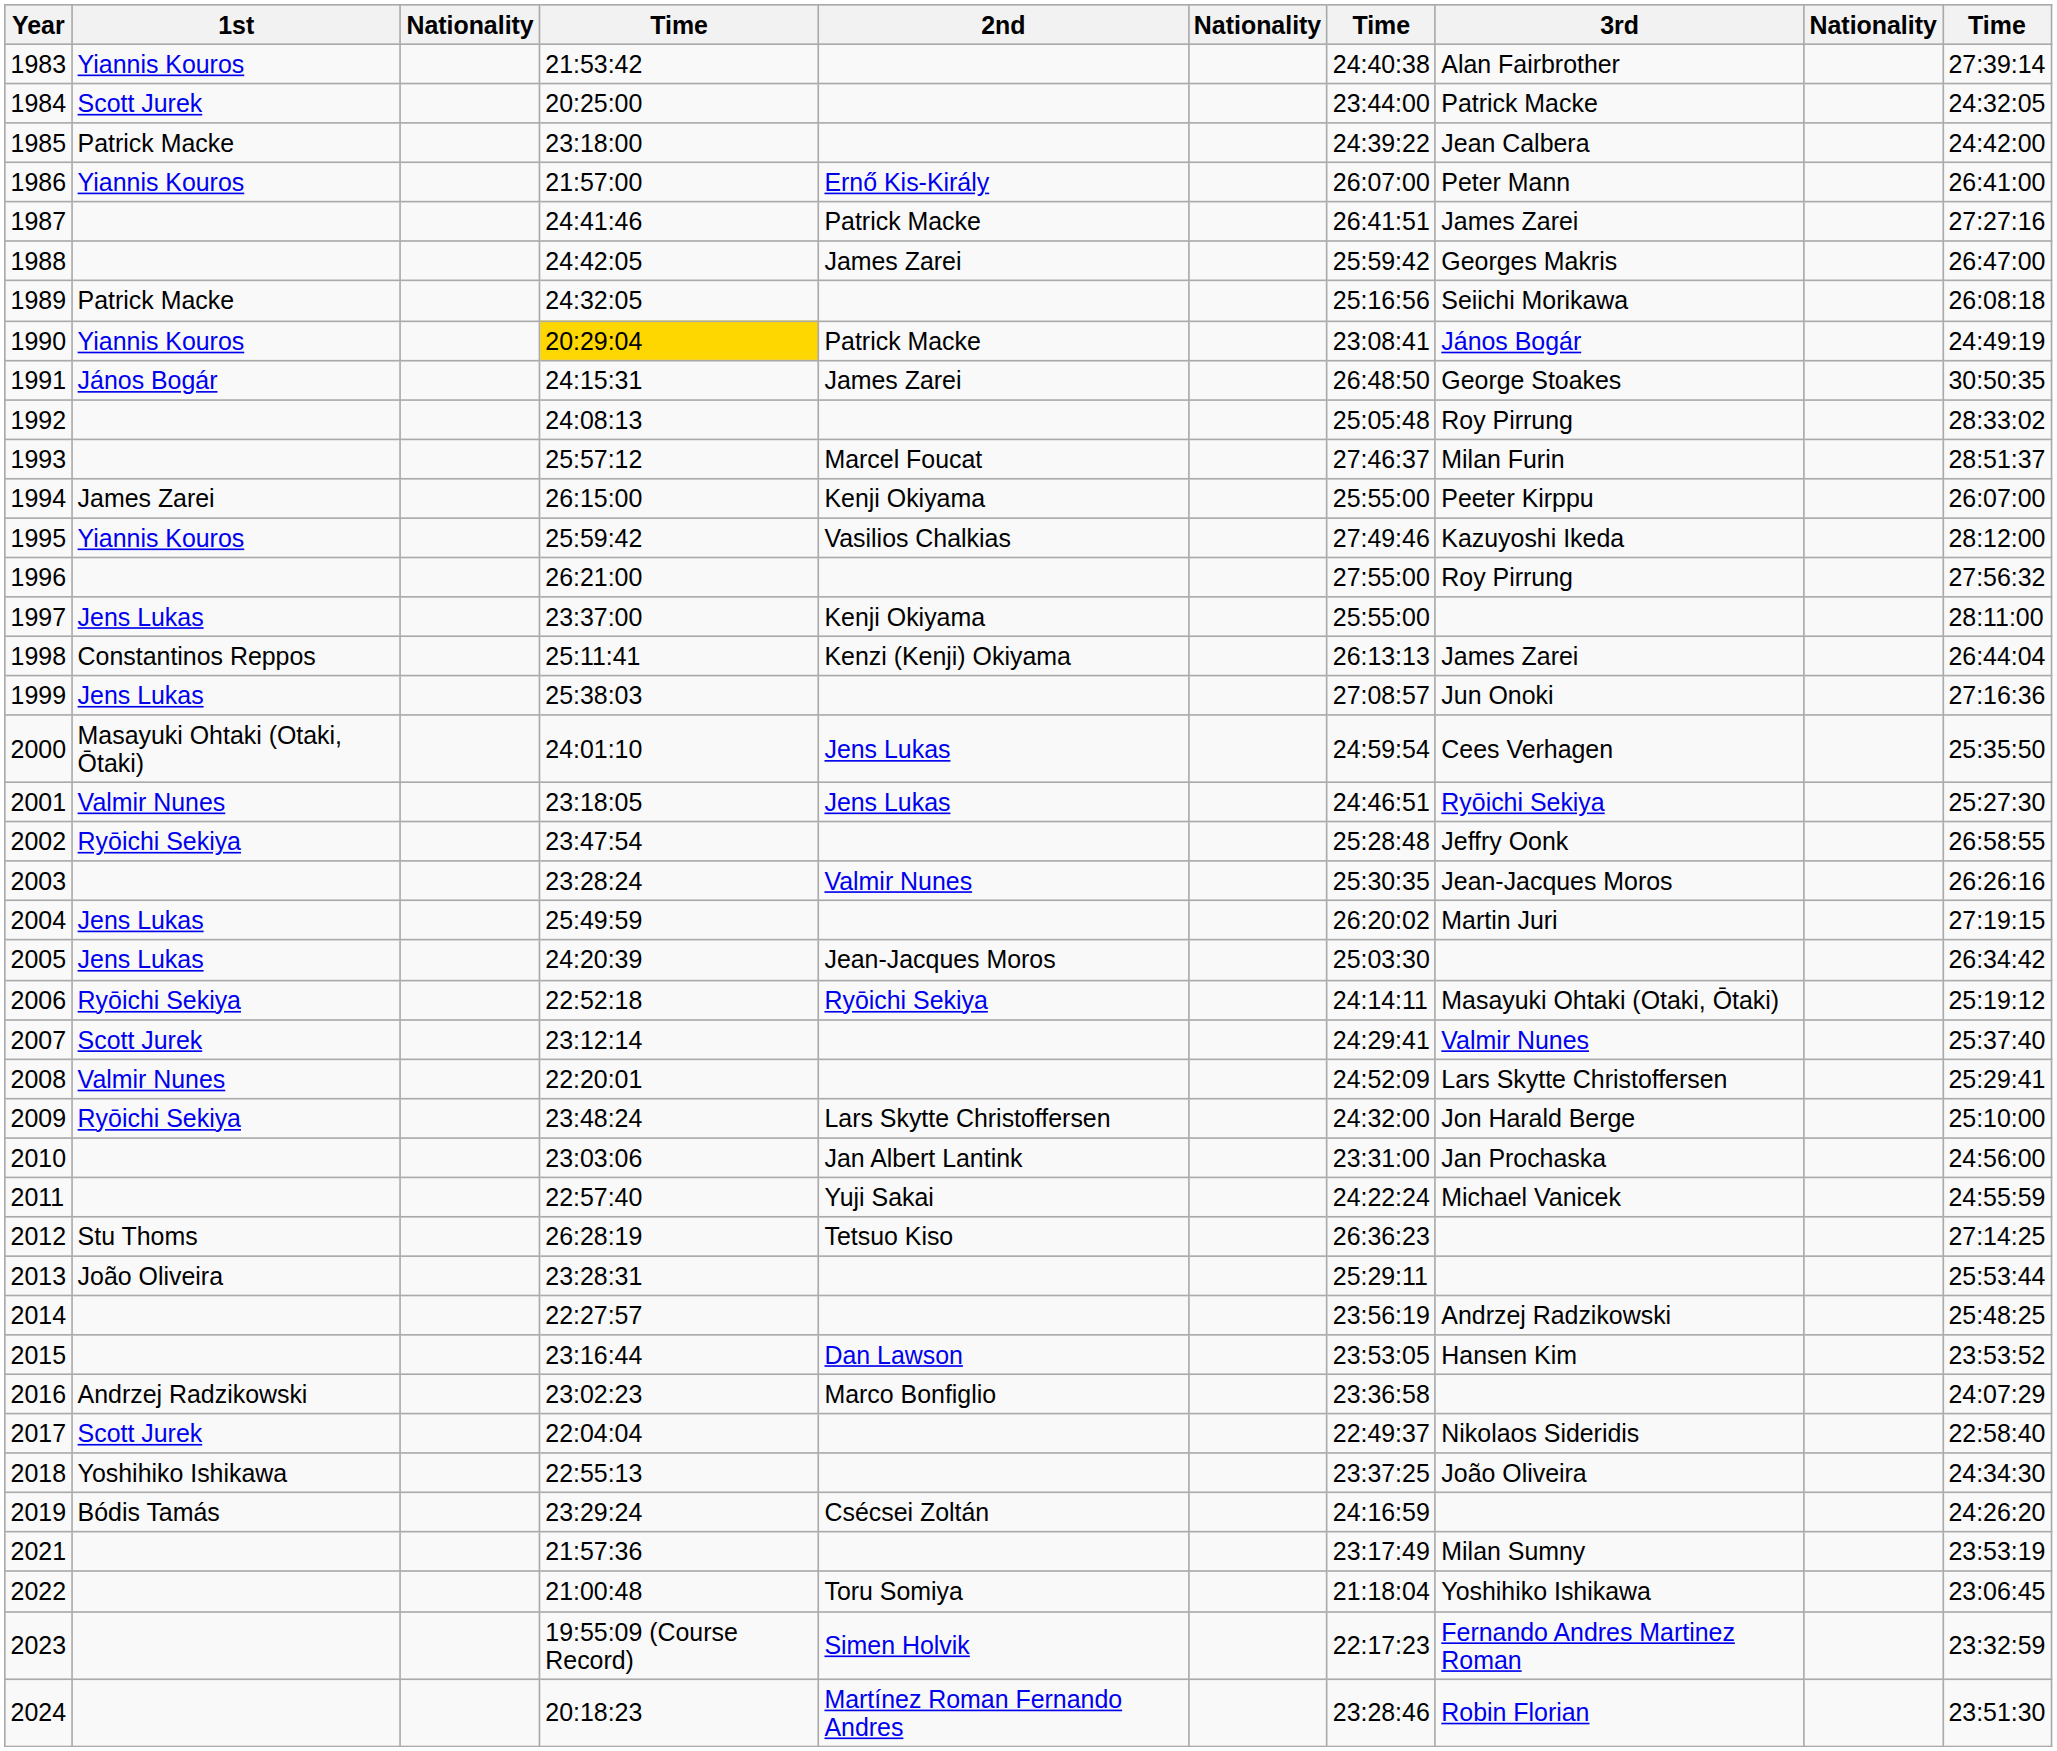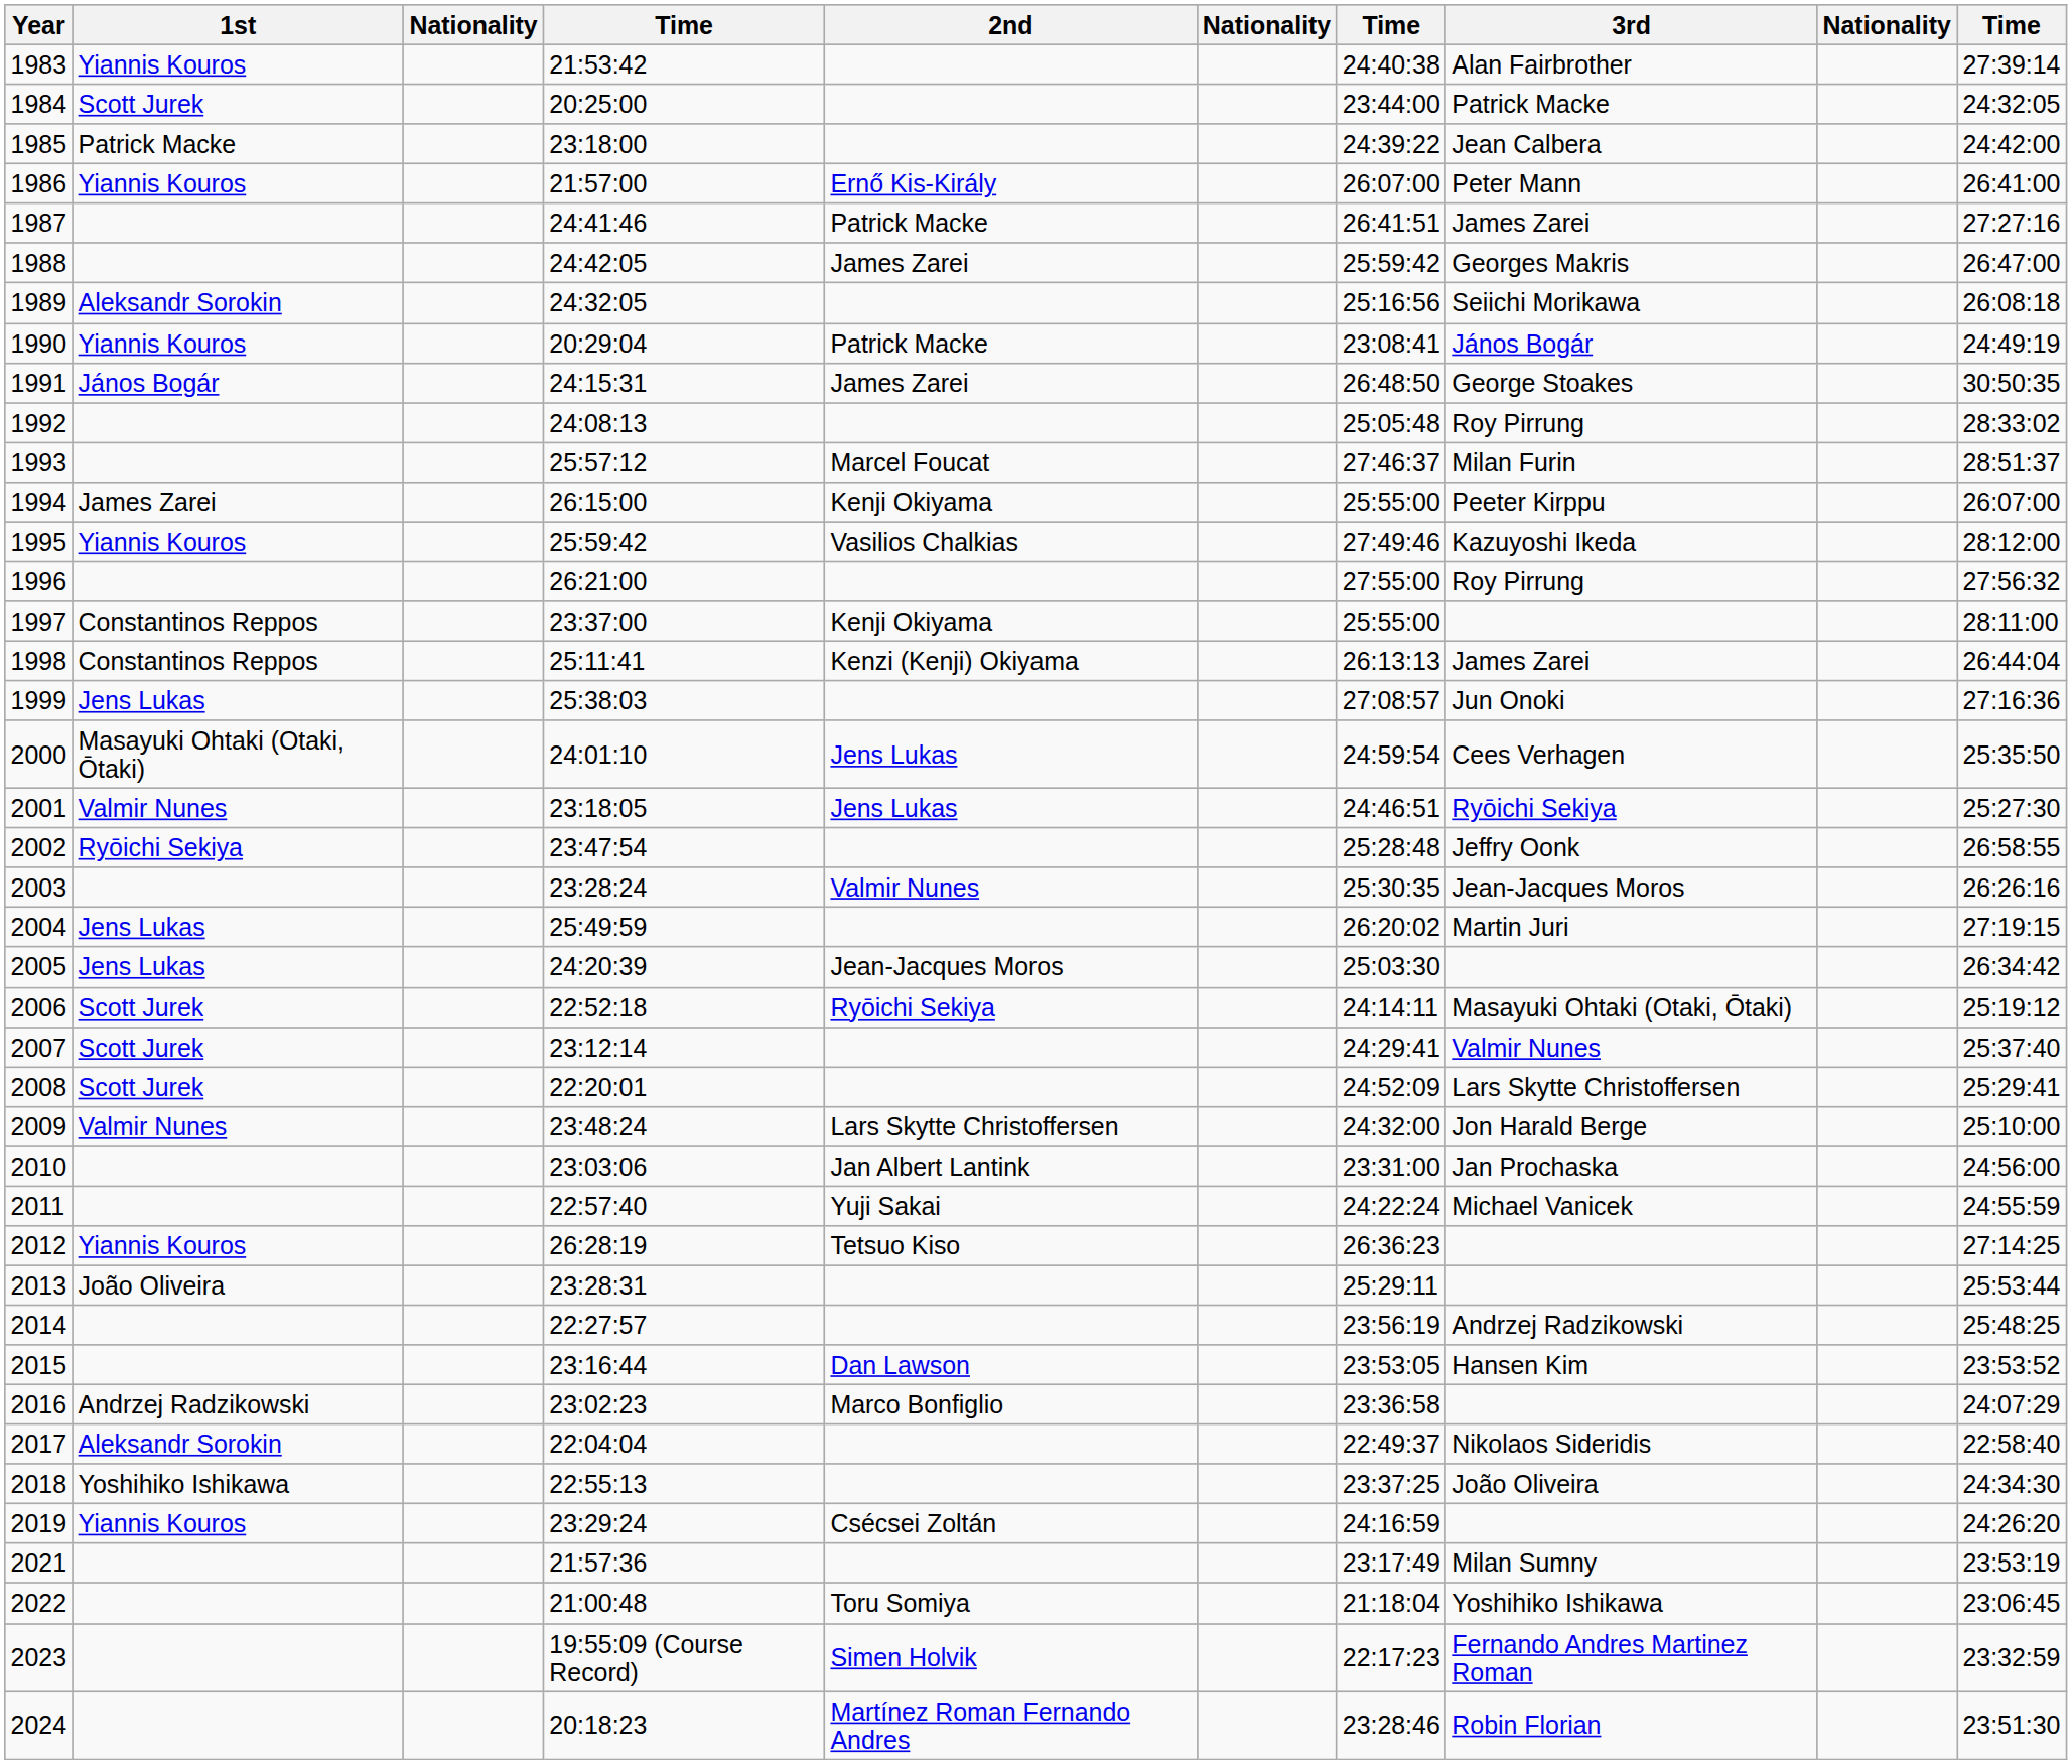1989 | 1st: Patrick Macke -> Aleksandr Sorokin
1990 | column 4: gold background -> no background
1997 | 1st: Jens Lukas -> Constantinos Reppos
2006 | 1st: Ryōichi Sekiya -> Scott Jurek
2008 | 1st: Valmir Nunes -> Scott Jurek
2009 | 1st: Ryōichi Sekiya -> Valmir Nunes
2012 | 1st: Stu Thoms -> Yiannis Kouros
2017 | 1st: Scott Jurek -> Aleksandr Sorokin
2019 | 1st: Bódis Tamás -> Yiannis Kouros
